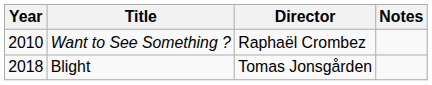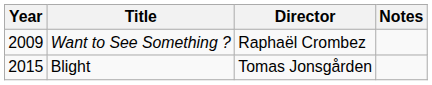Want to See Something ? | Year: 2010 -> 2009
Blight | Year: 2018 -> 2015
